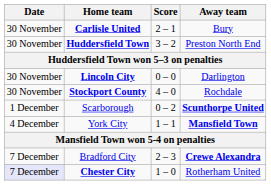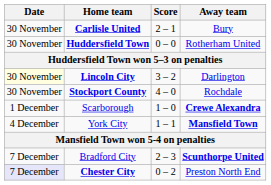Huddersfield Town | Score: 3 – 2 -> 0 – 0
Huddersfield Town | Away team: Preston North End -> Rotherham United
Lincoln City | Date: no background -> lightyellow background
Lincoln City | Score: 0 – 0 -> 3 – 2
Scarborough | Score: 0 – 2 -> 1 – 0
Scarborough | Away team: Scunthorpe United -> Crewe Alexandra
Bradford City | Away team: Crewe Alexandra -> Scunthorpe United
Chester City | Score: 1 – 0 -> 0 – 2
Chester City | Away team: Rotherham United -> Preston North End
